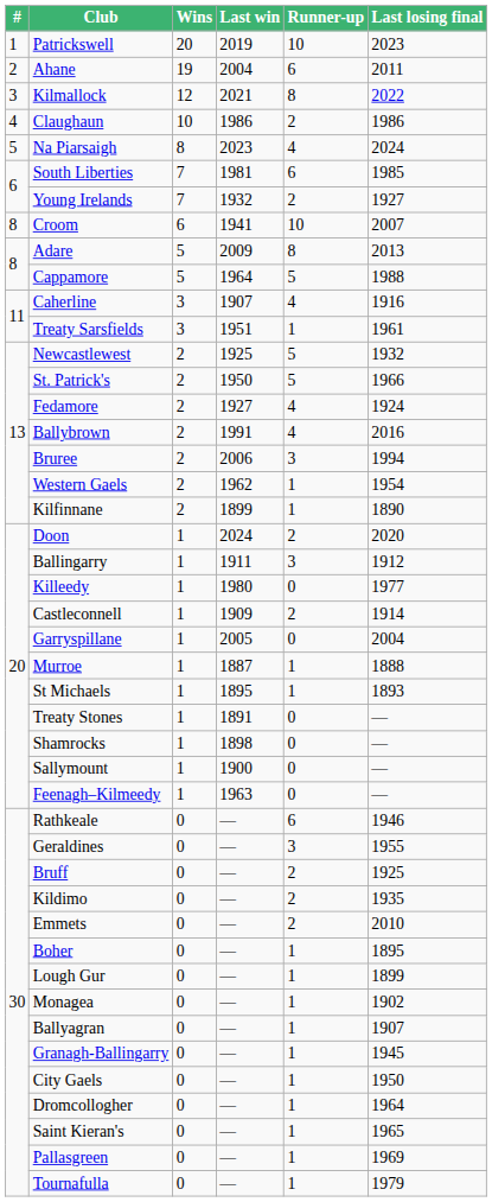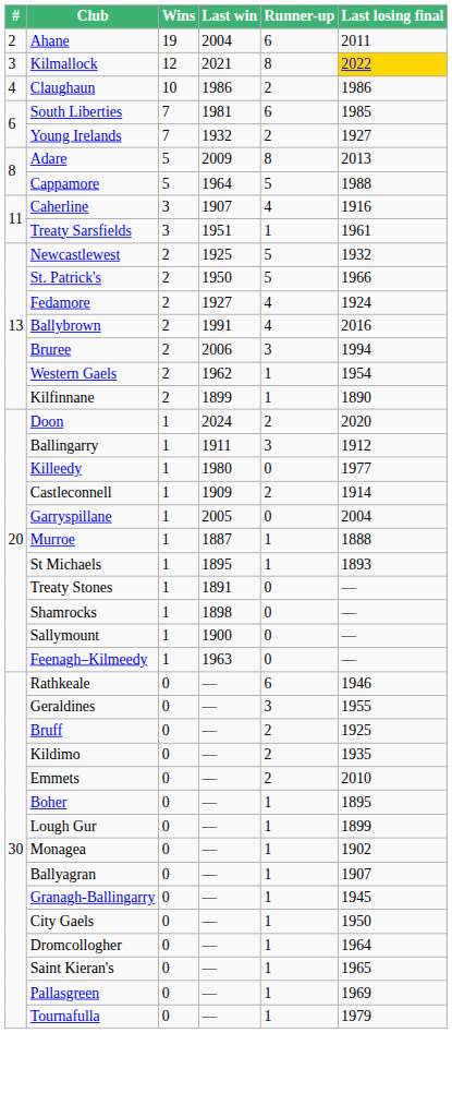- row: 1 | Patrickswell | 20 | 2019 | 10 | 2023
Kilmallock | Last losing final: no background -> gold background
- row: 5 | Na Piarsaigh | 8 | 2023 | 4 | 2024
- row: 8 | Croom | 6 | 1941 | 10 | 2007
